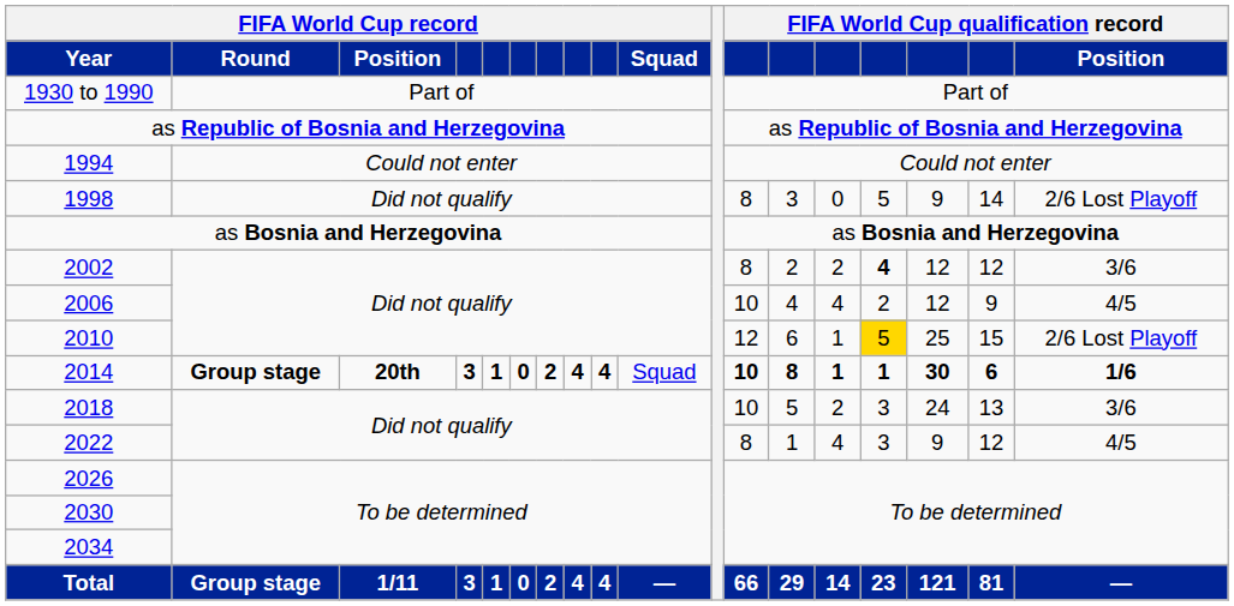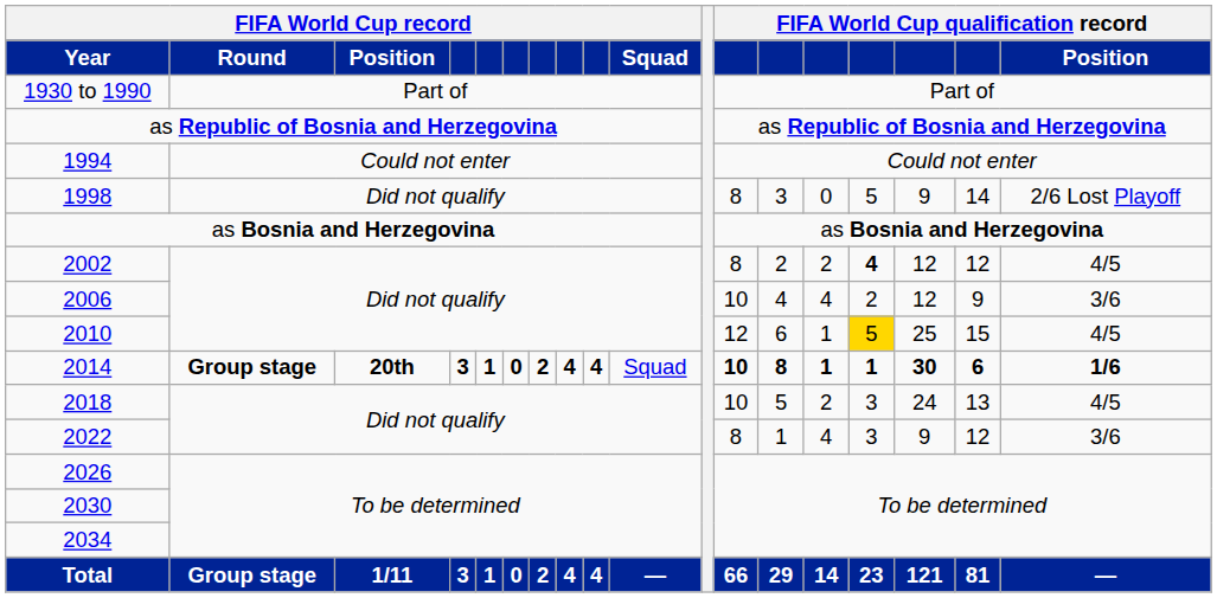2002 | column 18: 3/6 -> 4/5
2006 | column 18: 4/5 -> 3/6
2010 | column 18: 2/6 Lost Playoff -> 4/5
2018 | column 18: 3/6 -> 4/5
2022 | column 18: 4/5 -> 3/6
